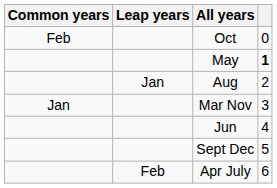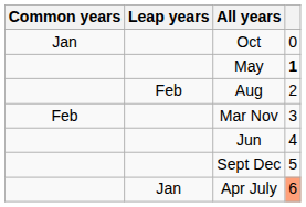Oct | Common years: Feb -> Jan
Aug | Leap years: Jan -> Feb
Mar Nov | Common years: Jan -> Feb
Apr July | Leap years: Feb -> Jan
Apr July | column 4: no background -> lightsalmon background
